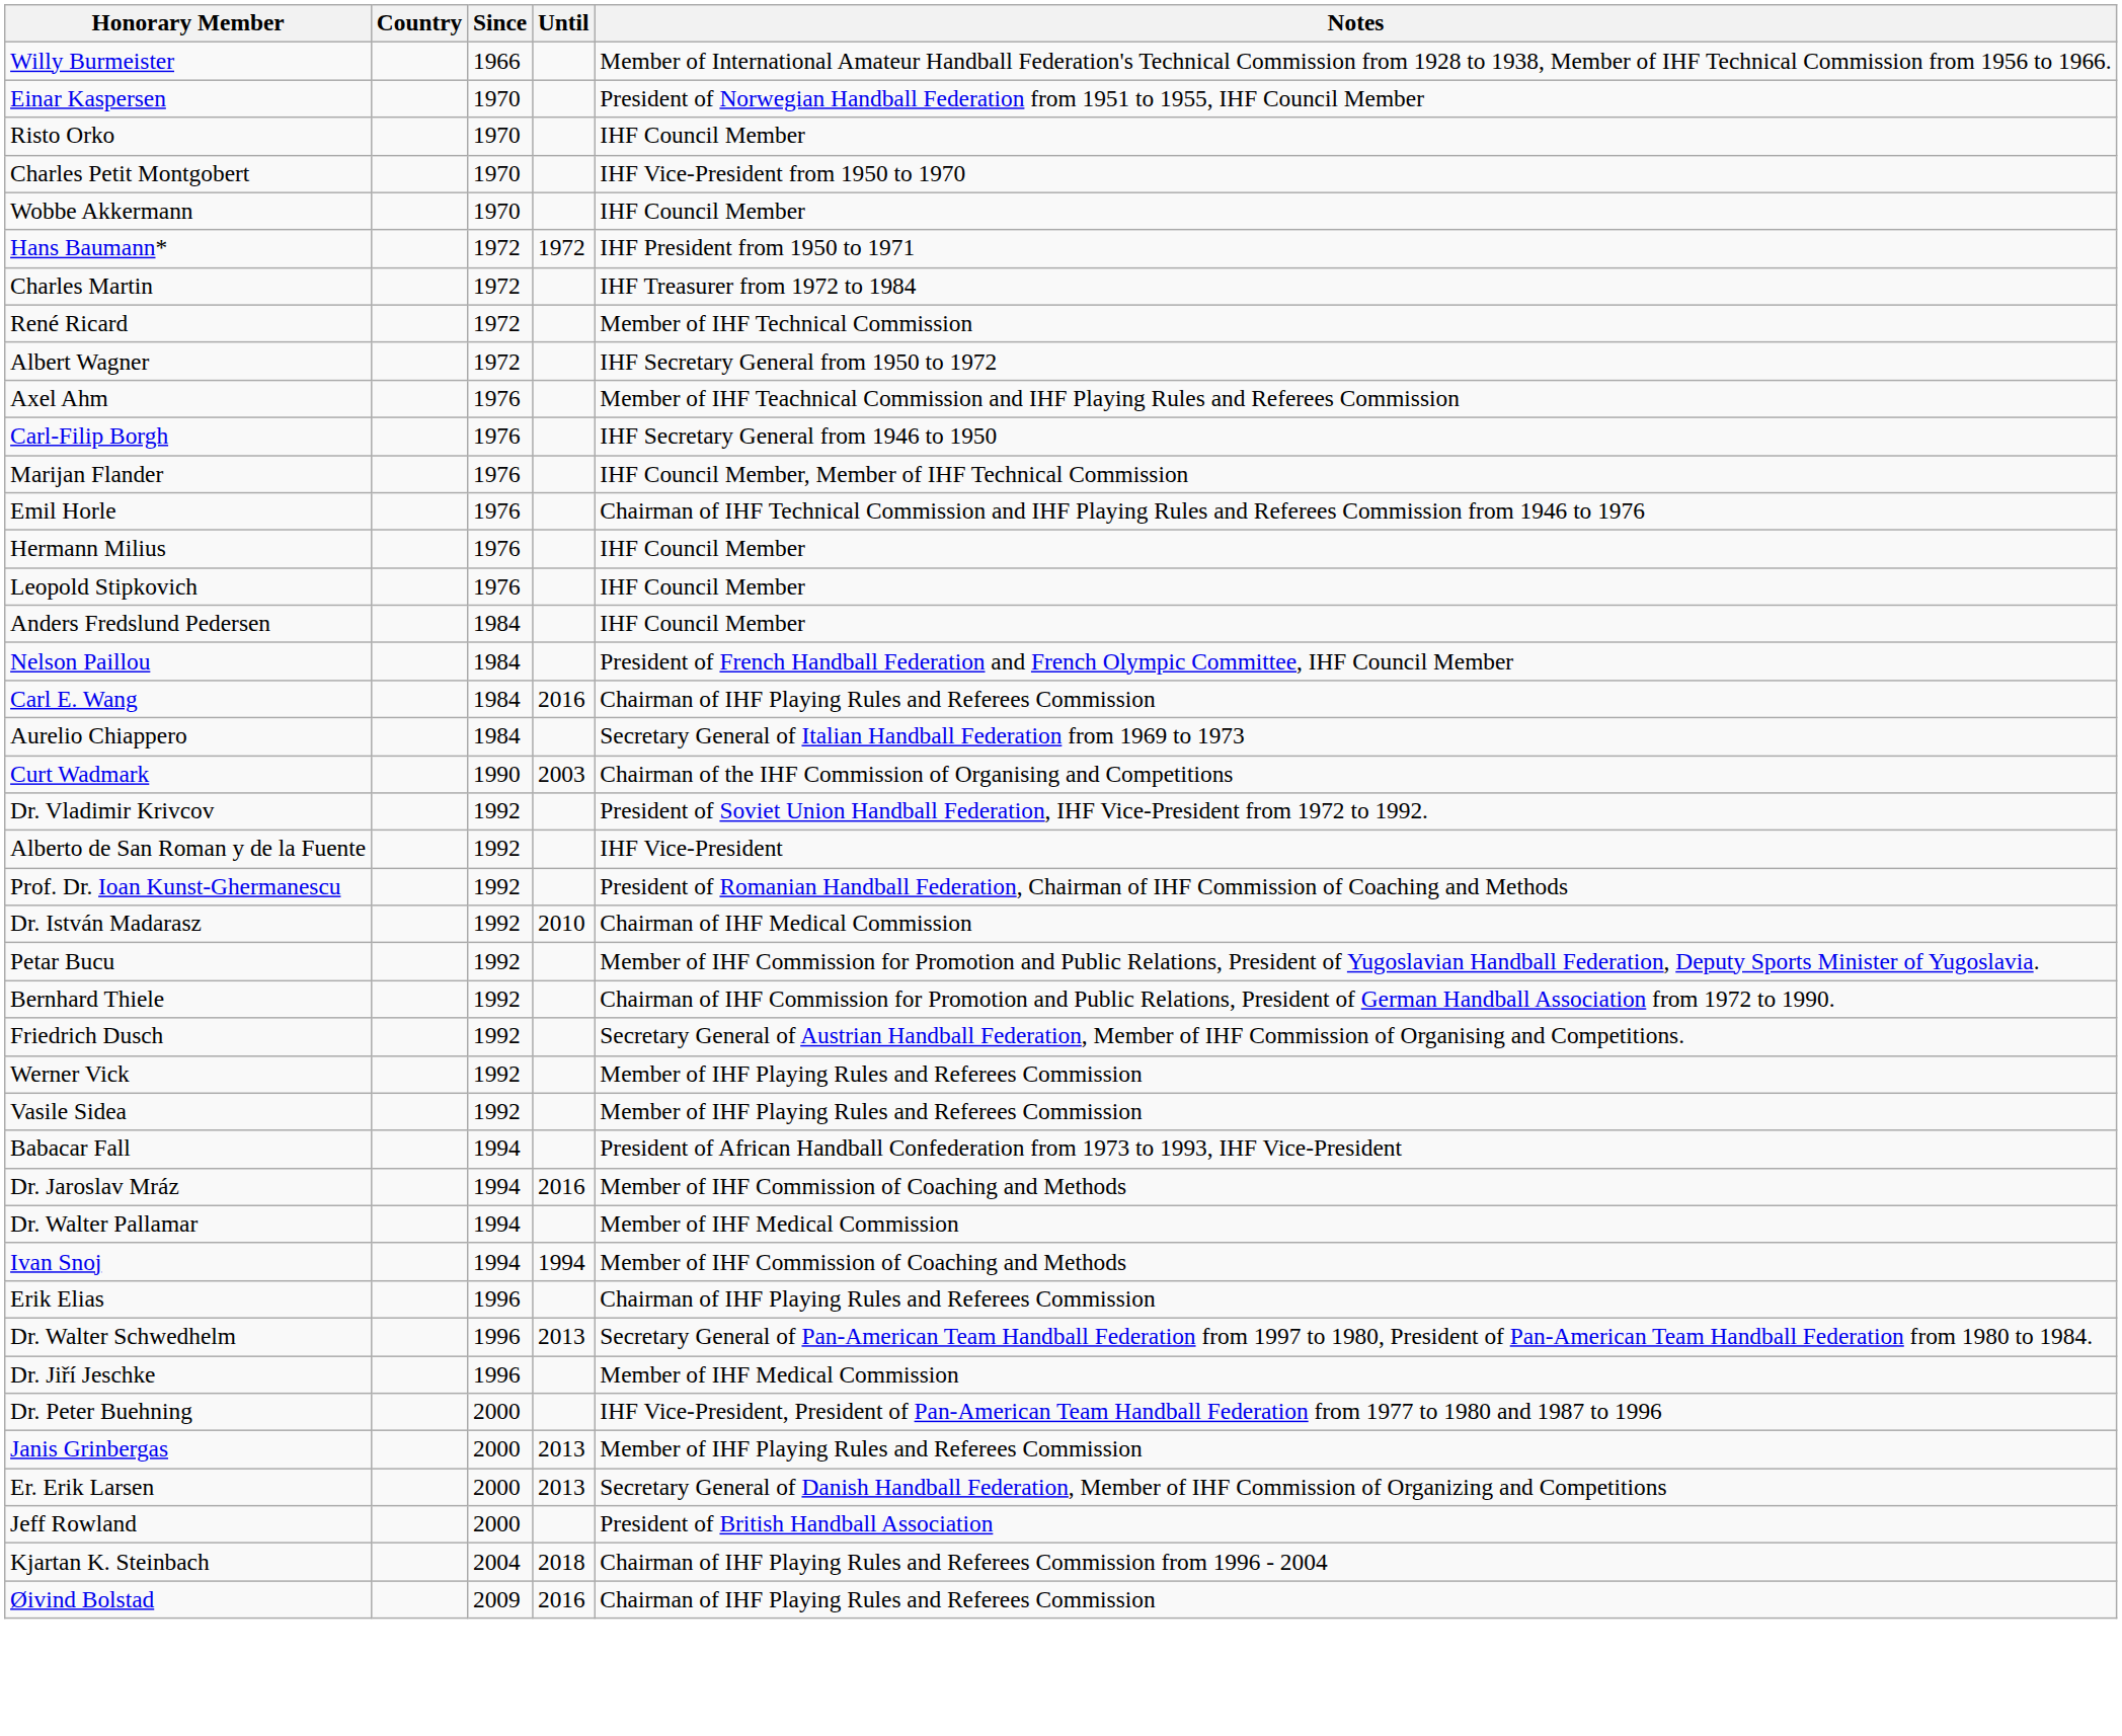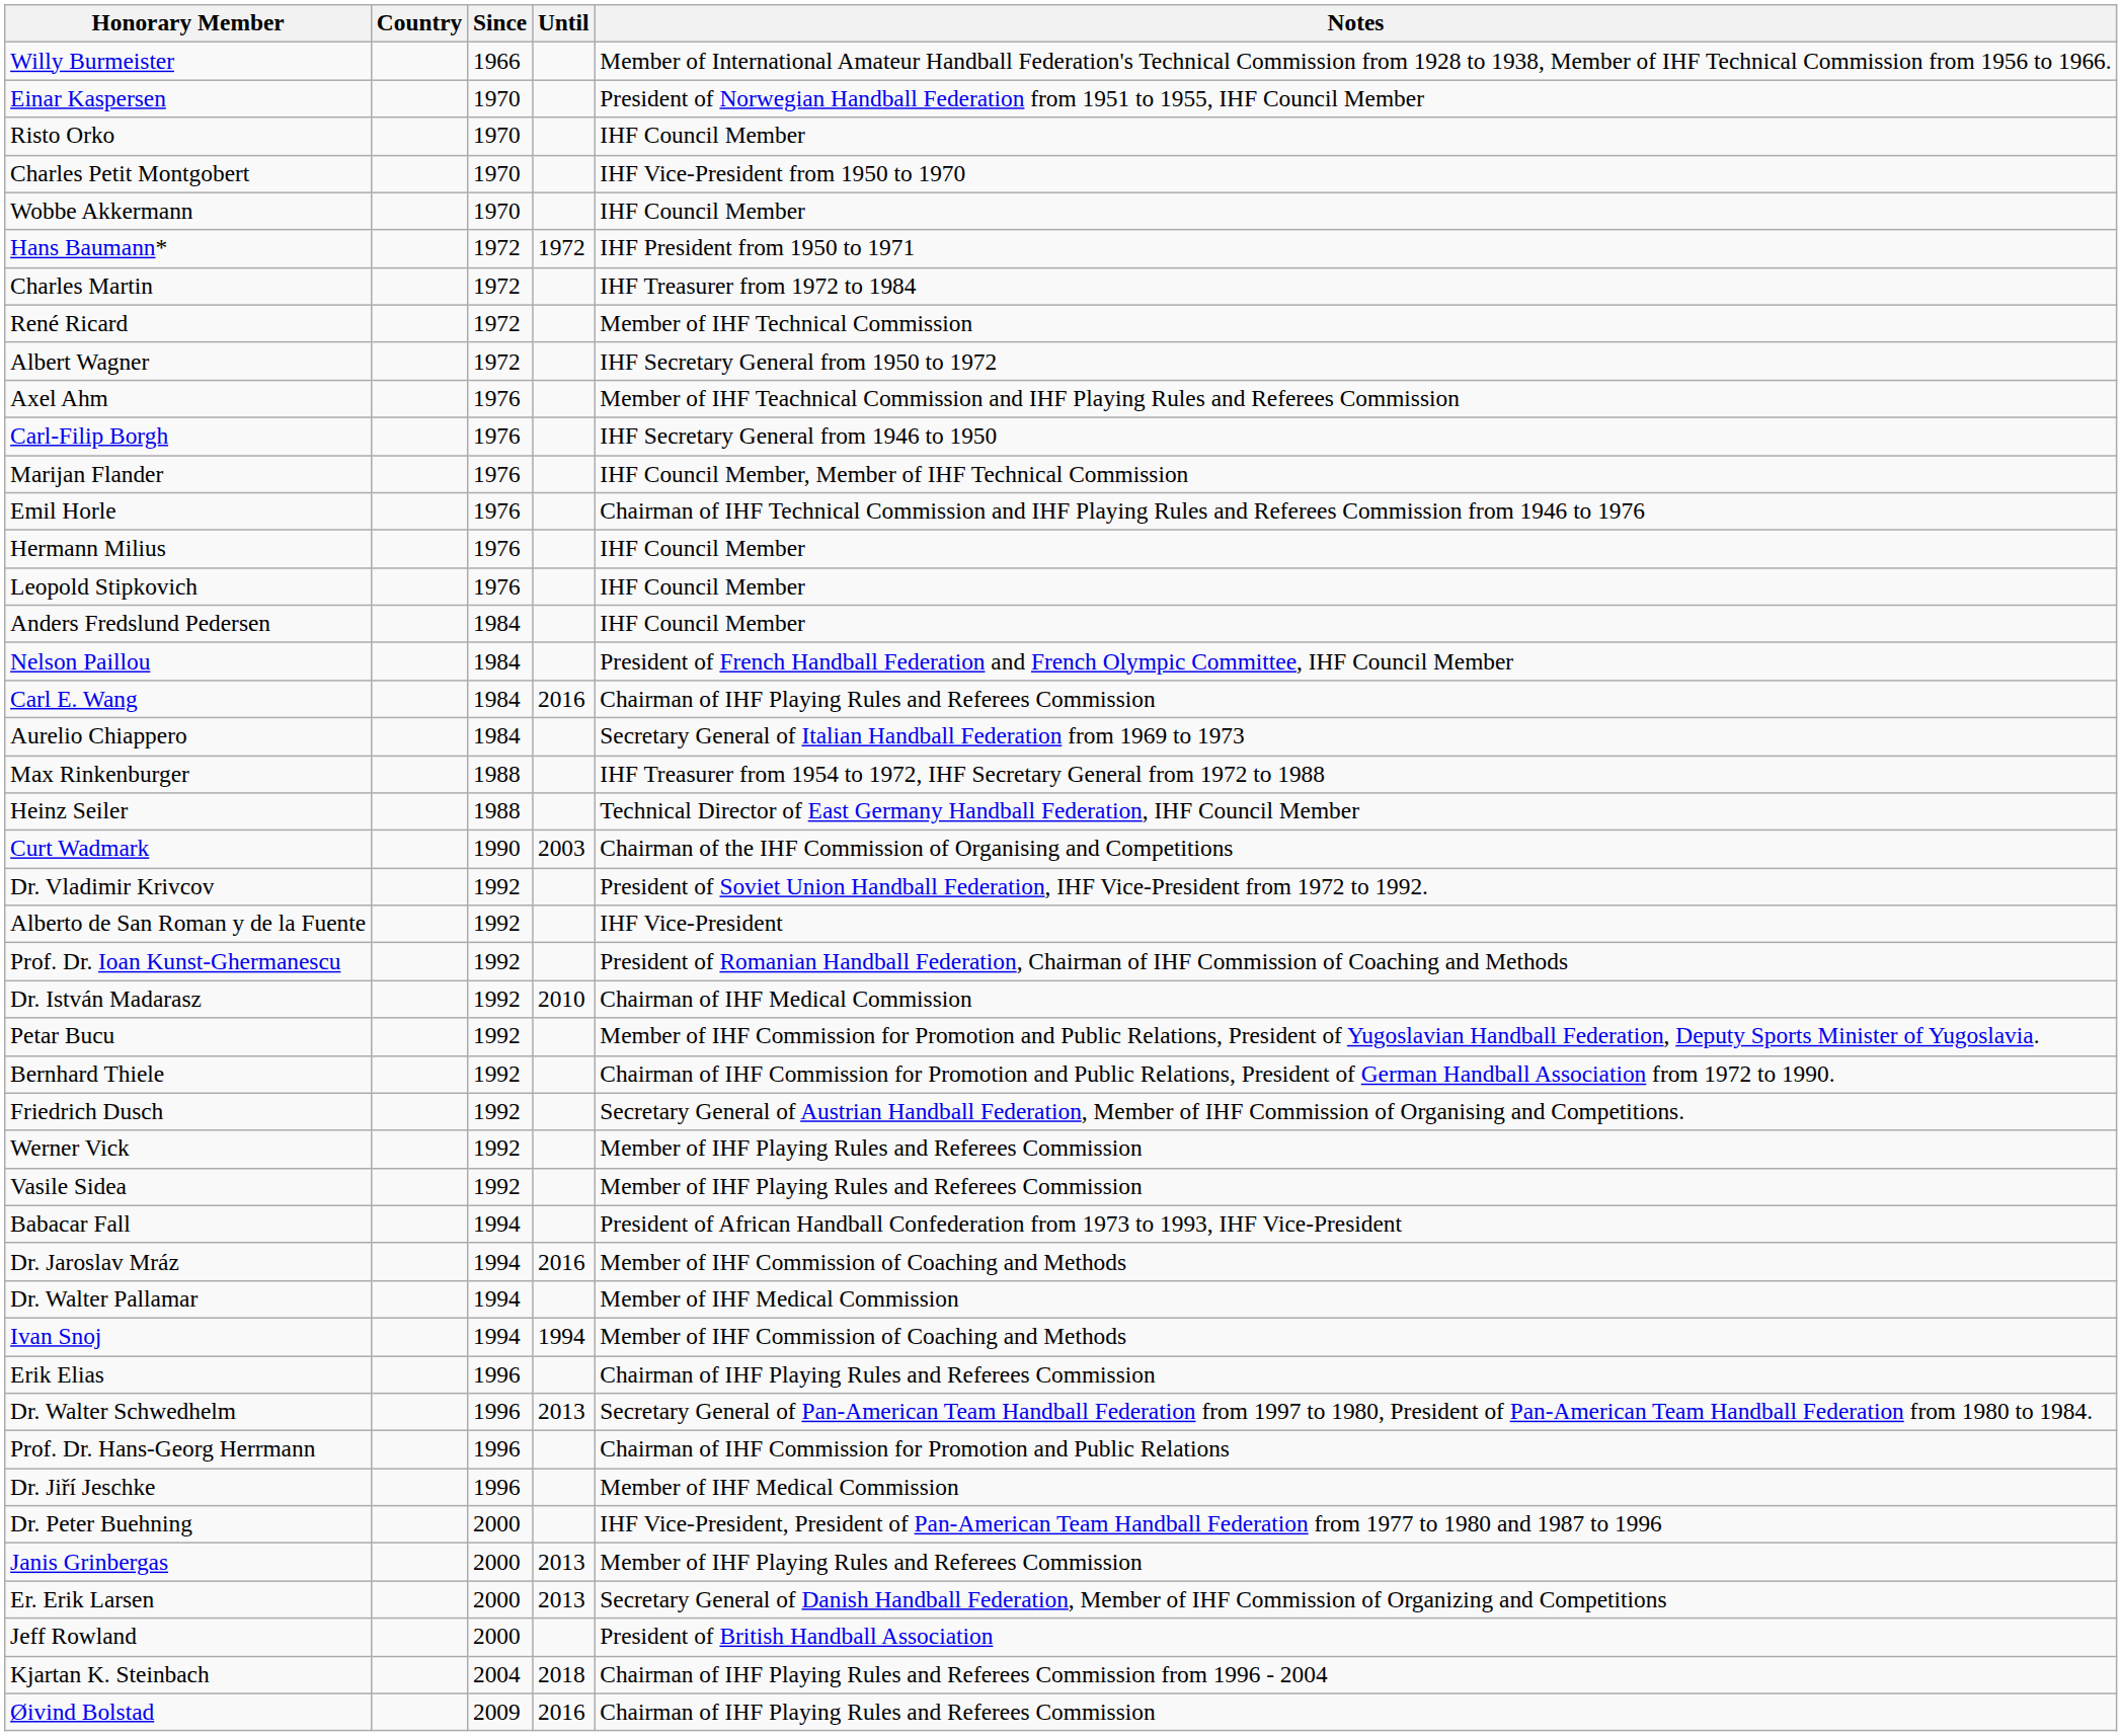+ row: Max Rinkenburger | 1988 | IHF Treasurer from 1954 to 1972, IHF Secretary General from 1972 to 1988
+ row: Heinz Seiler | 1988 | Technical Director of East Germany Handball Federation, IHF Council Member
+ row: Prof. Dr. Hans-Georg Herrmann | 1996 | Chairman of IHF Commission for Promotion and Public Relations
